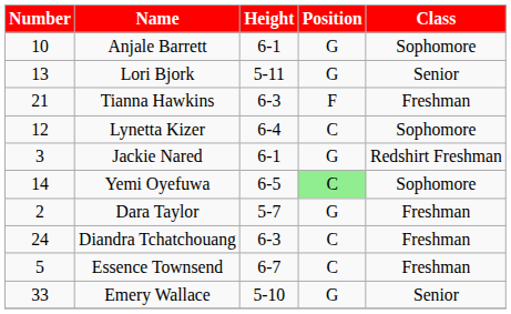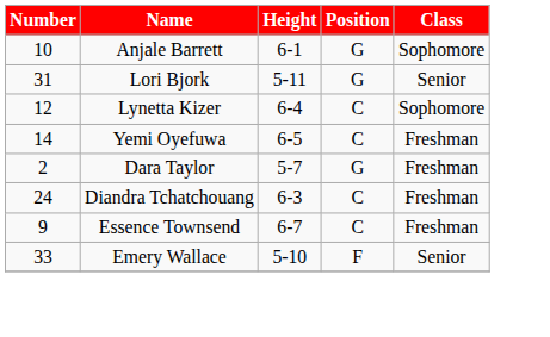Lori Bjork | Number: 13 -> 31
- row: 21 | Tianna Hawkins | 6-3 | F | Freshman
- row: 3 | Jackie Nared | 6-1 | G | Redshirt Freshman
Yemi Oyefuwa | Position: lightgreen background -> no background
Yemi Oyefuwa | Class: Sophomore -> Freshman
Essence Townsend | Number: 5 -> 9
Emery Wallace | Position: G -> F
